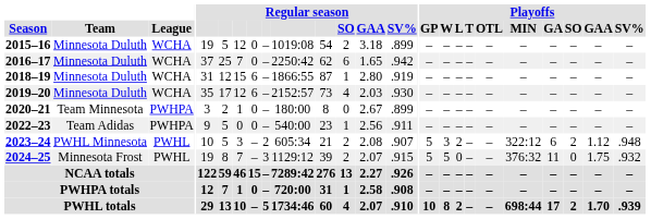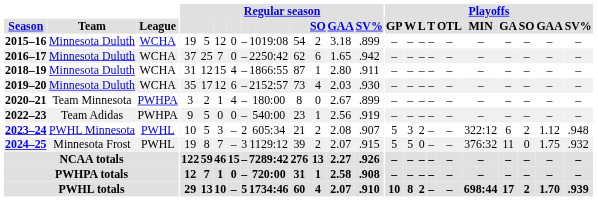2018–19 | column 8: 6 -> 4
2018–19 | Regular season / SV%: .919 -> .911
2020–21 | column 8: 0 -> 4
2022–23 | Regular season / SV%: .911 -> .919
